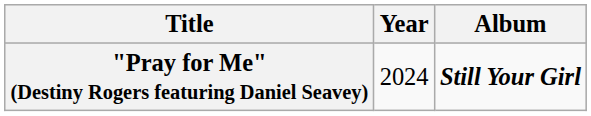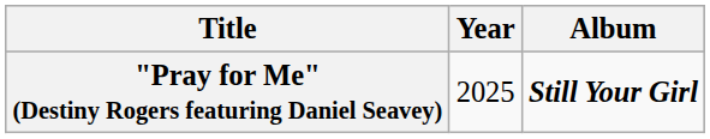"Pray for Me" (Destiny Rogers featuring Daniel Seavey) | Year: 2024 -> 2025
